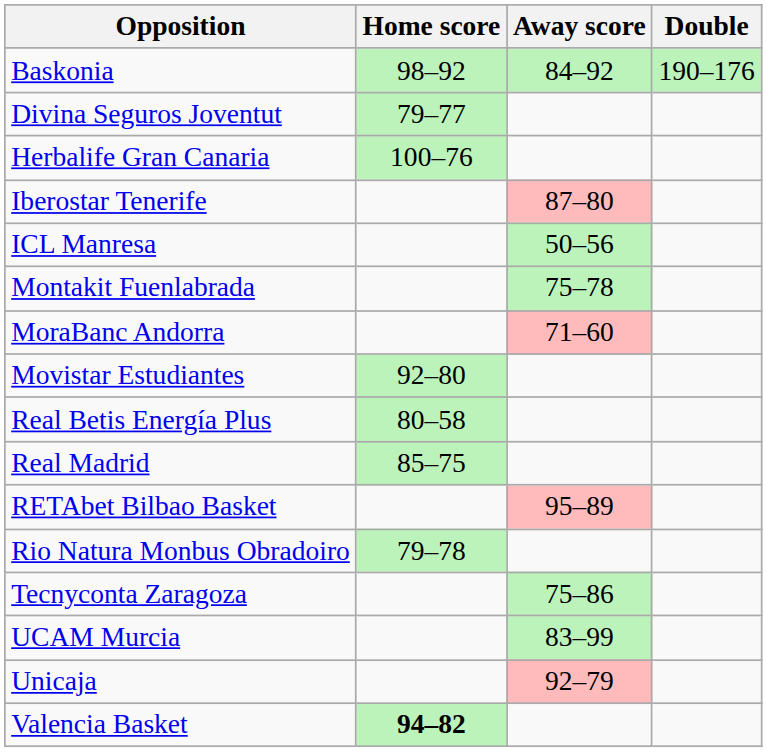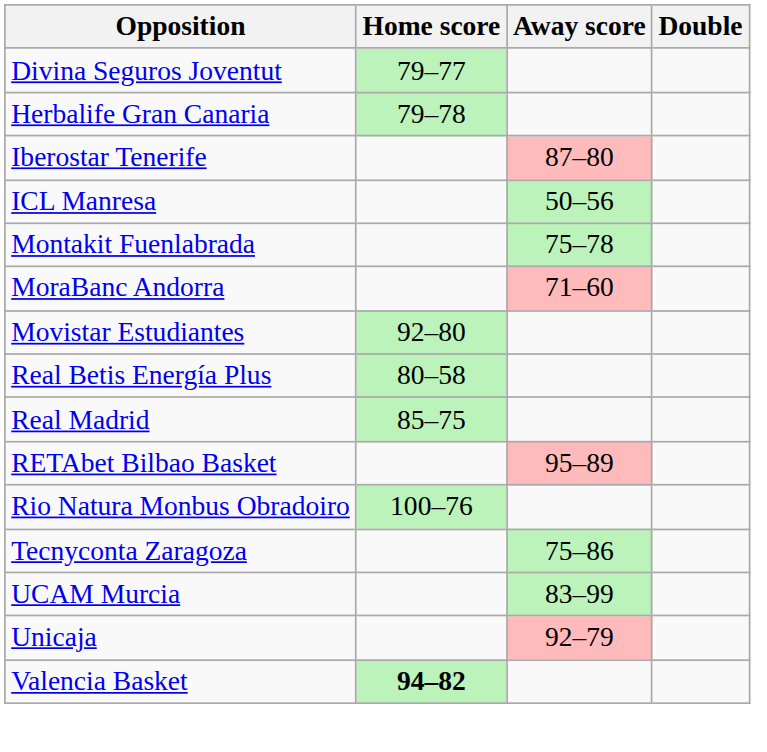- row: Baskonia | 98–92 | 84–92 | 190–176
Herbalife Gran Canaria | Home score: 100–76 -> 79–78
Rio Natura Monbus Obradoiro | Home score: 79–78 -> 100–76
